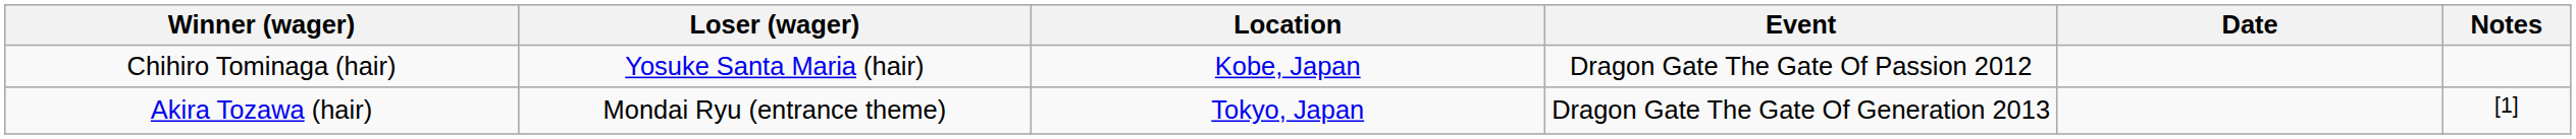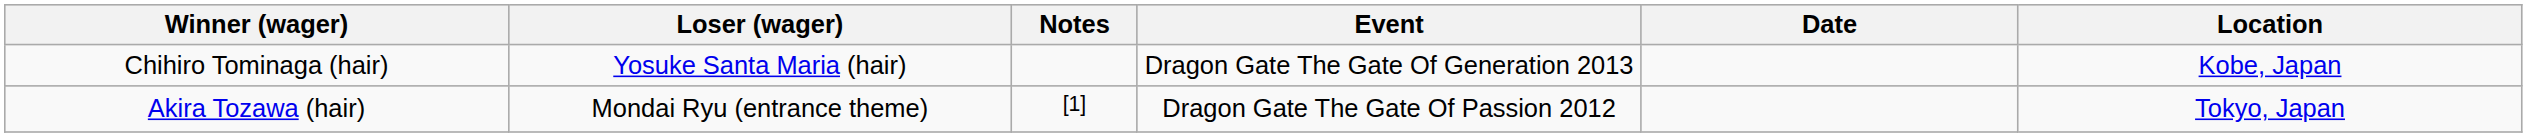columns swapped: Location <-> Notes
Chihiro Tominaga (hair) | Event: Dragon Gate The Gate Of Passion 2012 -> Dragon Gate The Gate Of Generation 2013
Akira Tozawa (hair) | Event: Dragon Gate The Gate Of Generation 2013 -> Dragon Gate The Gate Of Passion 2012
